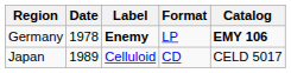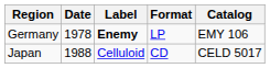Germany | Catalog: bold -> normal
Japan | Date: 1989 -> 1988
